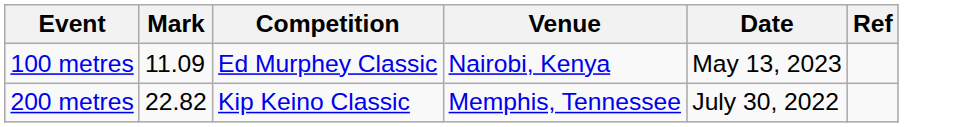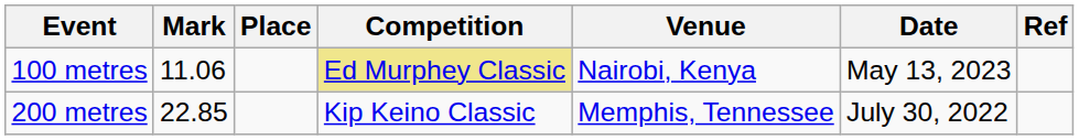+ column: Place
100 metres | Mark: 11.09 -> 11.06
100 metres | Competition: no background -> khaki background
200 metres | Mark: 22.82 -> 22.85
